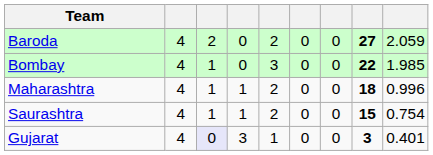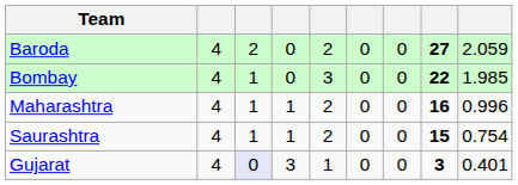Maharashtra | column 8: 18 -> 16
